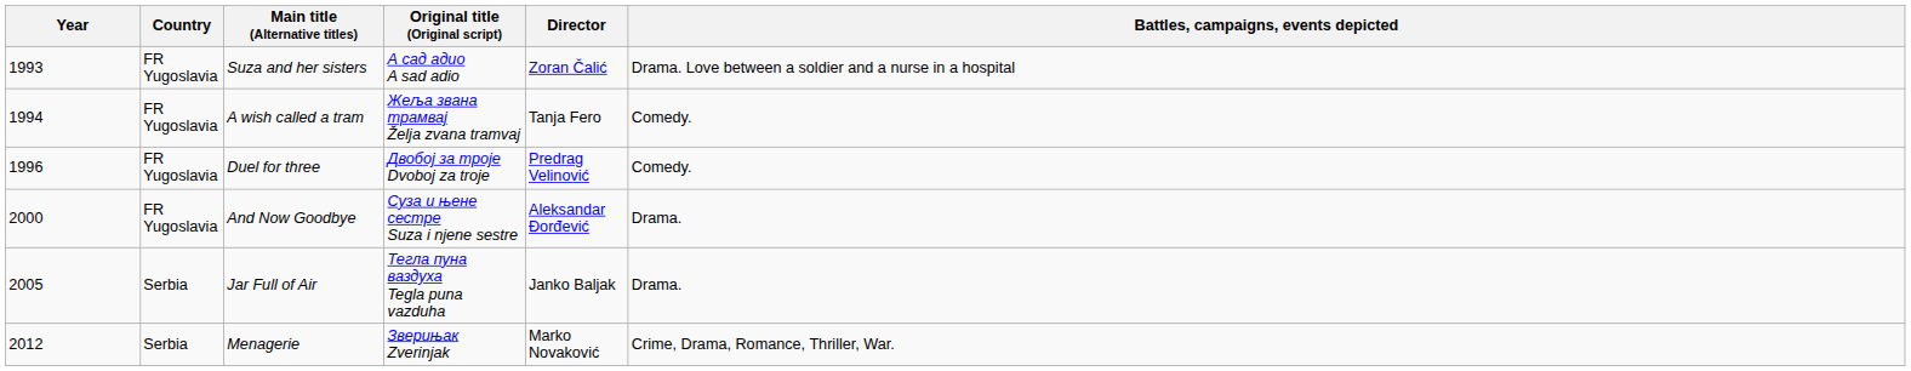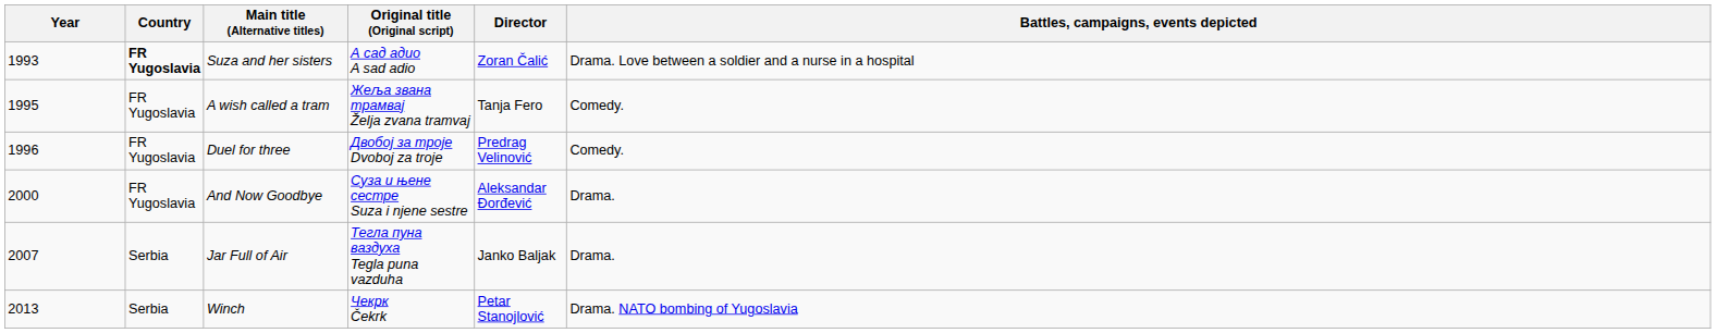Suza and her sisters | Country: normal -> bold
A wish called a tram | Year: 1994 -> 1995
Jar Full of Air | Year: 2005 -> 2007
- row: 2012 | Serbia | Menagerie | Зверињак Zverinjak | Marko Novaković | Crime, Drama, Romance, Thriller, War.
+ row: 2013 | Serbia | Winch | Чекрк Čekrk | Petar Stanojlović | Drama. NATO bombing of Yugoslavia
